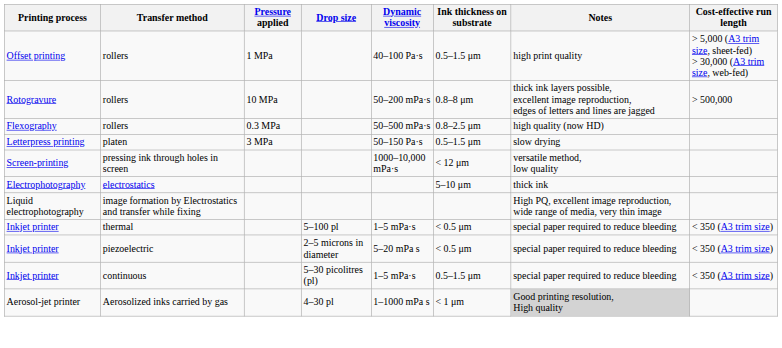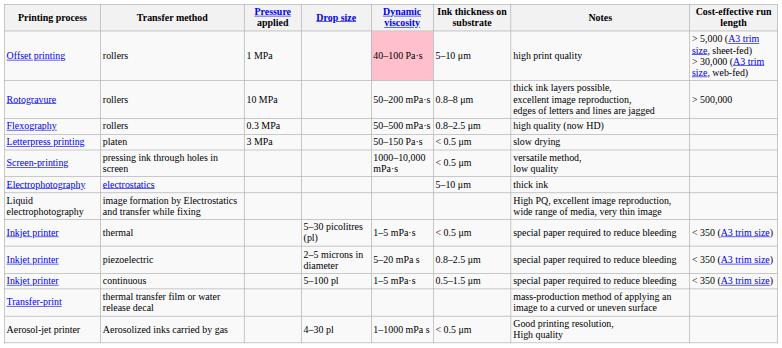Offset printing | Dynamic viscosity: no background -> pink background
Offset printing | Ink thickness on substrate: 0.5–1.5 μm -> 5–10 μm
Letterpress printing | Ink thickness on substrate: 0.5–1.5 μm -> < 0.5 μm
Screen-printing | Ink thickness on substrate: < 12 μm -> < 0.5 μm
Inkjet printer / thermal | Drop size: 5–100 pl -> 5–30 picolitres (pl)
Inkjet printer / piezoelectric | Ink thickness on substrate: < 0.5 μm -> 0.8–2.5 μm
Inkjet printer / continuous | Drop size: 5–30 picolitres (pl) -> 5–100 pl
+ row: Transfer-print | thermal transfer film or water release decal | mass-production method of applying an image to a curved or uneven surface
Aerosol-jet printer | Ink thickness on substrate: < 1 μm -> < 0.5 μm
Aerosol-jet printer | Notes: lightgrey background -> no background
